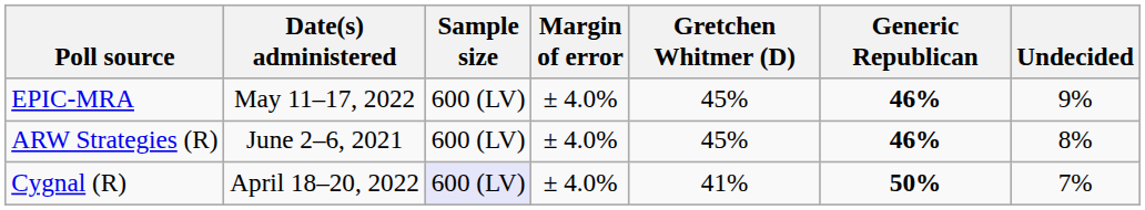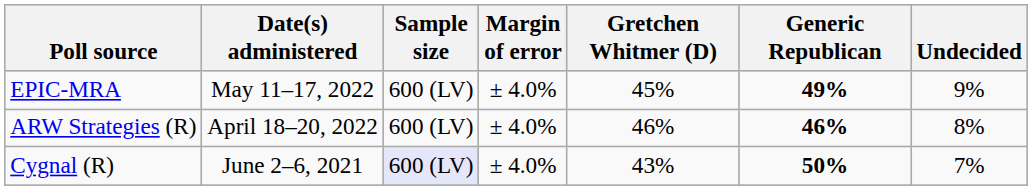EPIC-MRA | Generic Republican: 46% -> 49%
ARW Strategies (R) | Date(s) administered: June 2–6, 2021 -> April 18–20, 2022
ARW Strategies (R) | Gretchen Whitmer (D): 45% -> 46%
Cygnal (R) | Date(s) administered: April 18–20, 2022 -> June 2–6, 2021
Cygnal (R) | Gretchen Whitmer (D): 41% -> 43%
